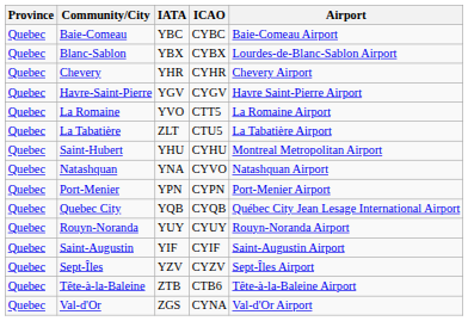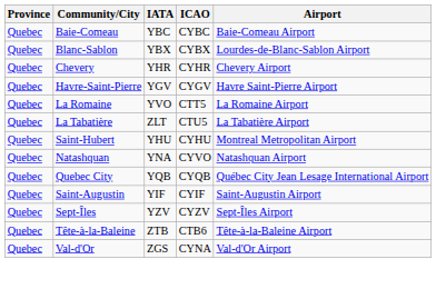- row: Quebec | Port-Menier | YPN | CYPN | Port-Menier Airport
- row: Quebec | Rouyn-Noranda | YUY | CYUY | Rouyn-Noranda Airport
